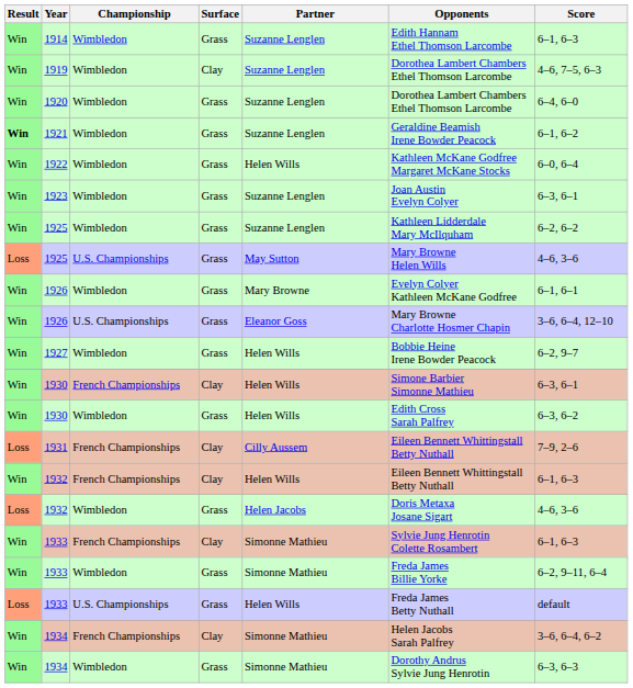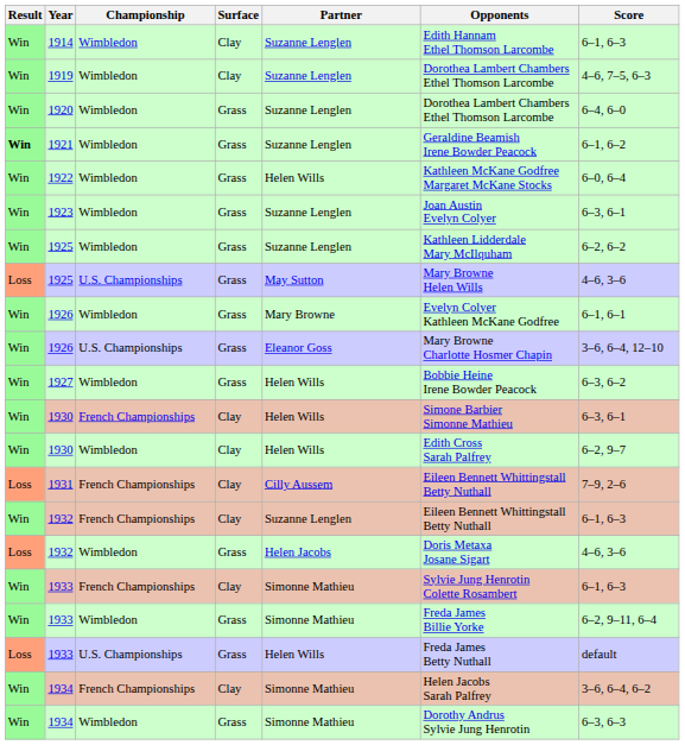1914 | Surface: Grass -> Clay
1927 | Score: 6–2, 9–7 -> 6–3, 6–2
1930 / Wimbledon | Surface: Grass -> Clay
1930 / Wimbledon | Score: 6–3, 6–2 -> 6–2, 9–7
1932 / French Championships | Partner: Helen Wills -> Suzanne Lenglen
